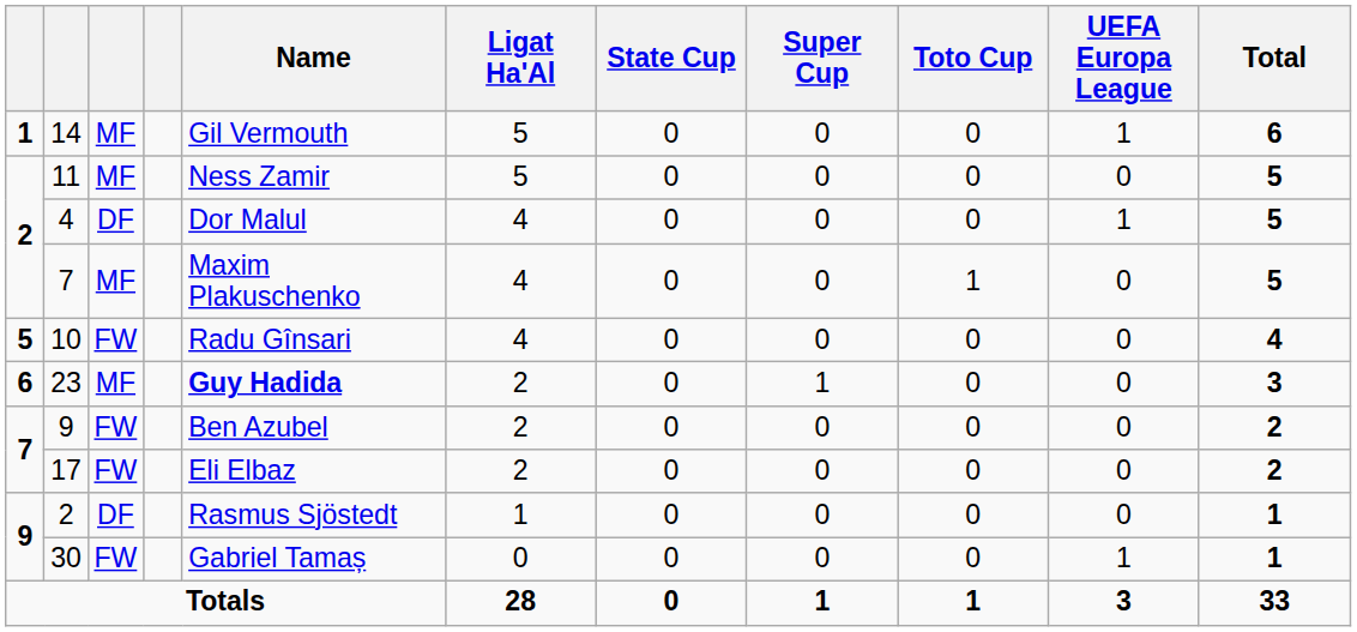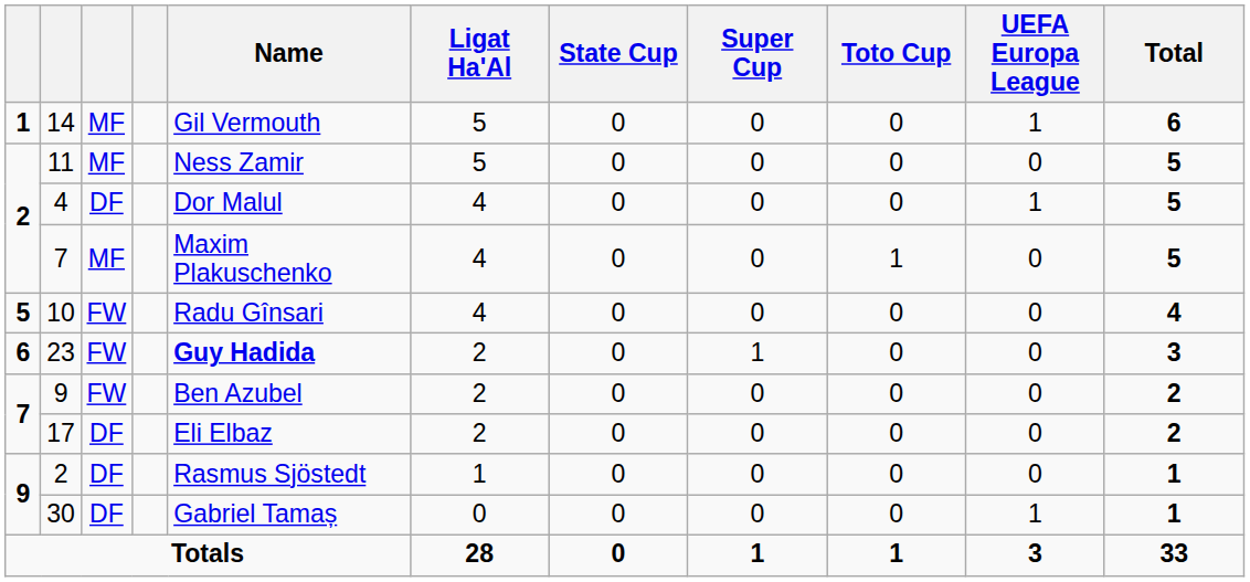23 | column 3: MF -> FW
17 | column 3: FW -> DF
30 | column 3: FW -> DF
